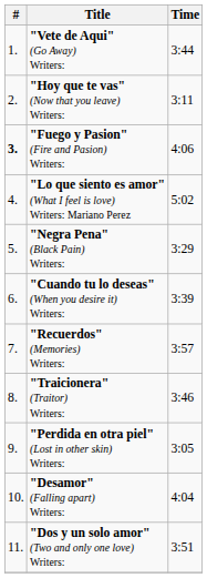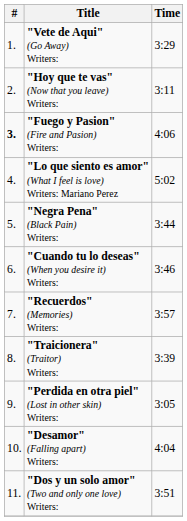"Vete de Aqui" (Go Away) Writers: | Time: 3:44 -> 3:29
"Negra Pena" (Black Pain) Writers: | Time: 3:29 -> 3:44
"Cuando tu lo deseas" (When you desire it) Writers: | Time: 3:39 -> 3:46
"Traicionera" (Traitor) Writers: | Time: 3:46 -> 3:39
